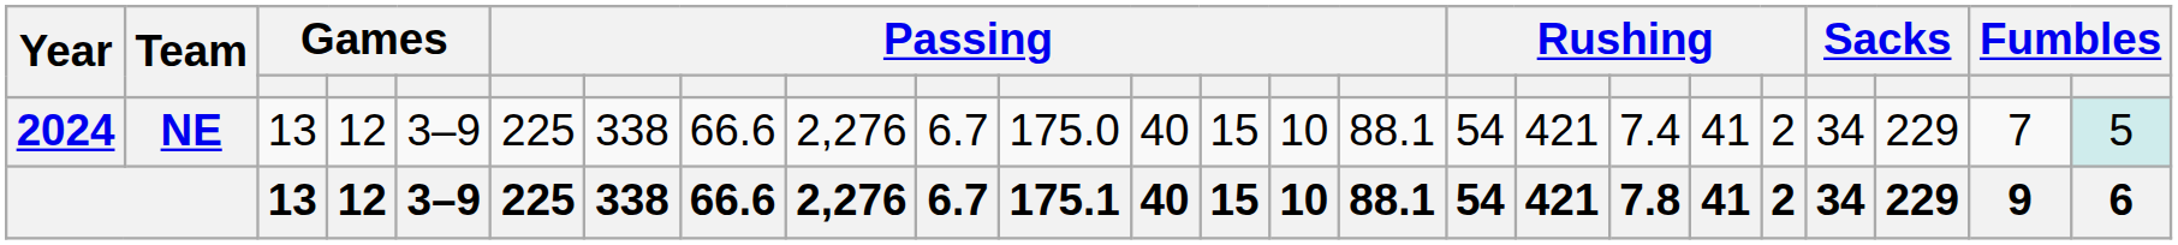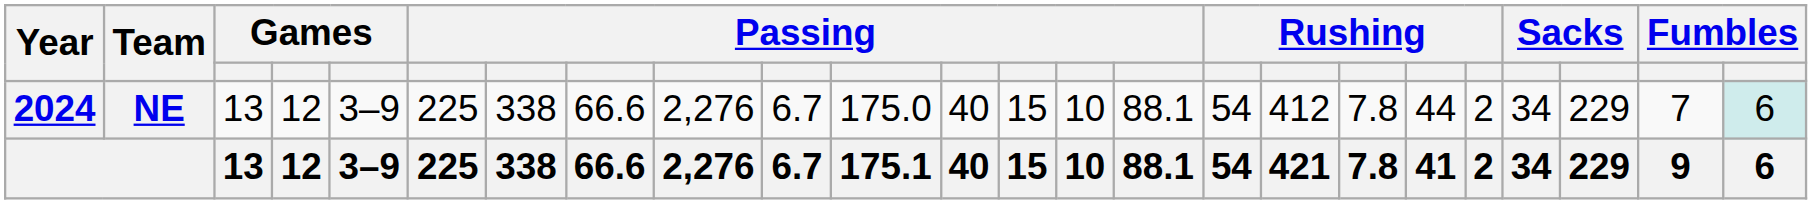NE | column 17: 421 -> 412
NE | column 18: 7.4 -> 7.8
NE | column 19: 41 -> 44
NE | column 24: 5 -> 6
